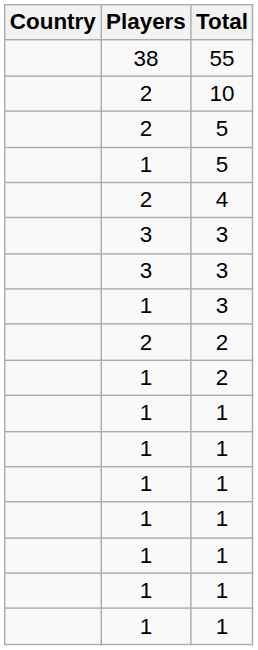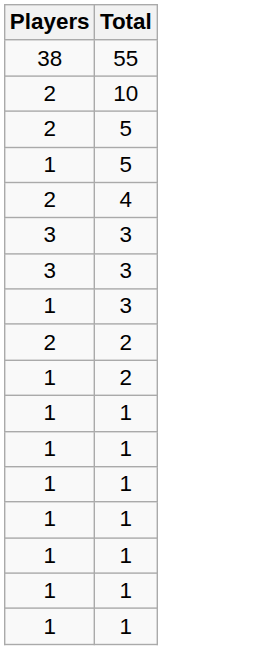- column: Country
